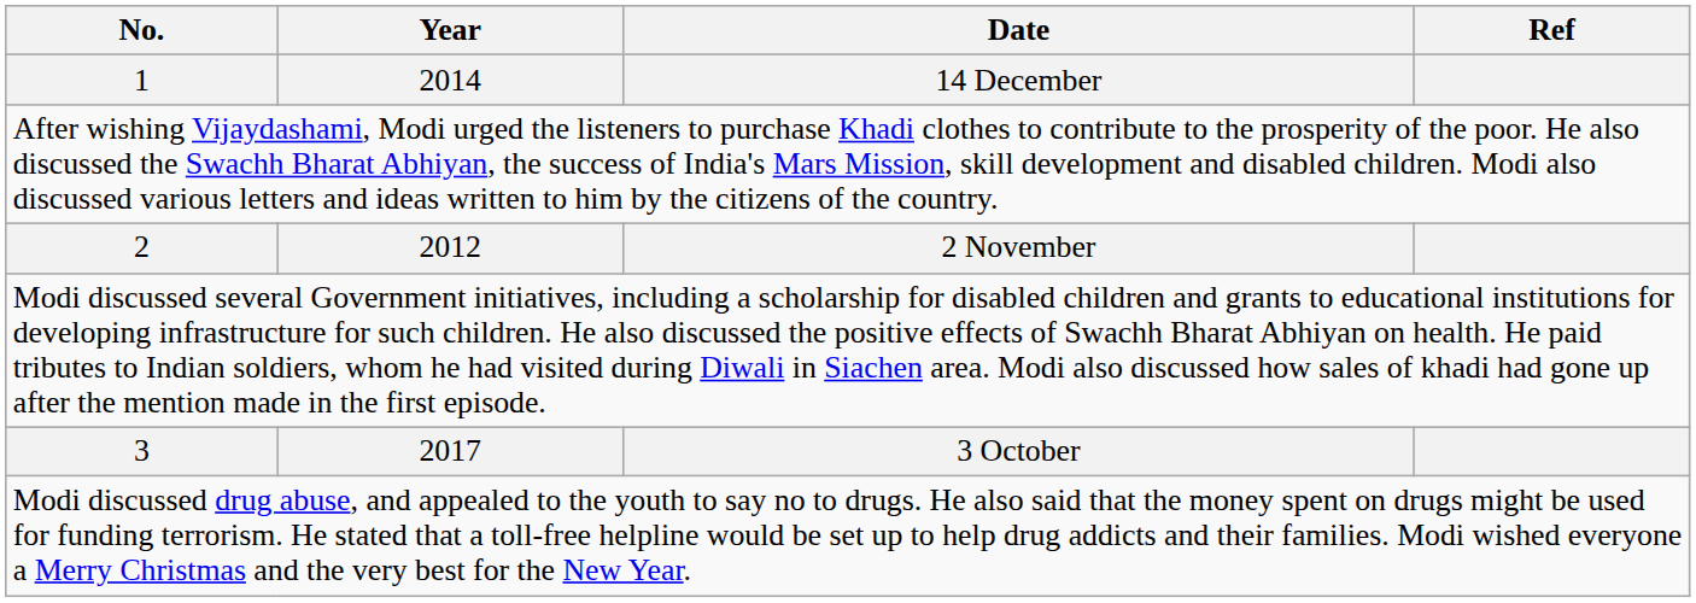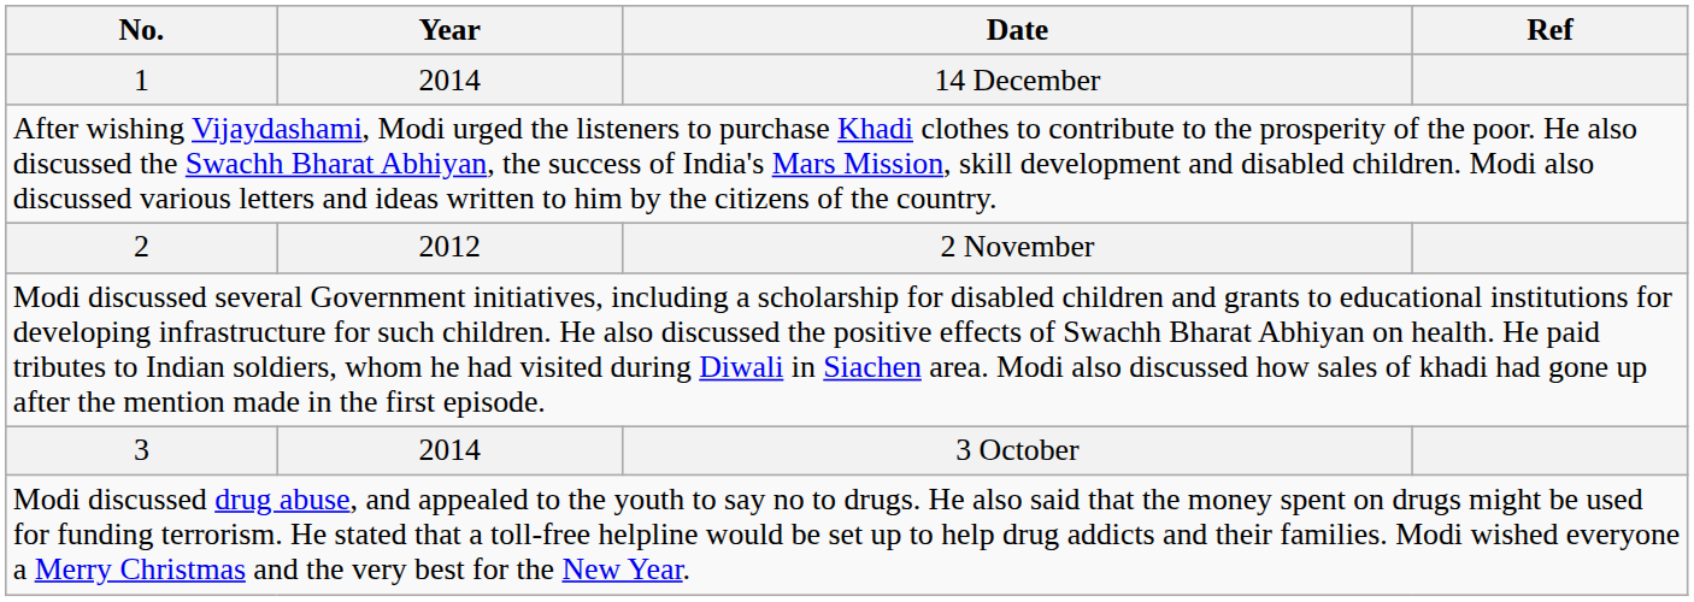3 | Year: 2017 -> 2014
